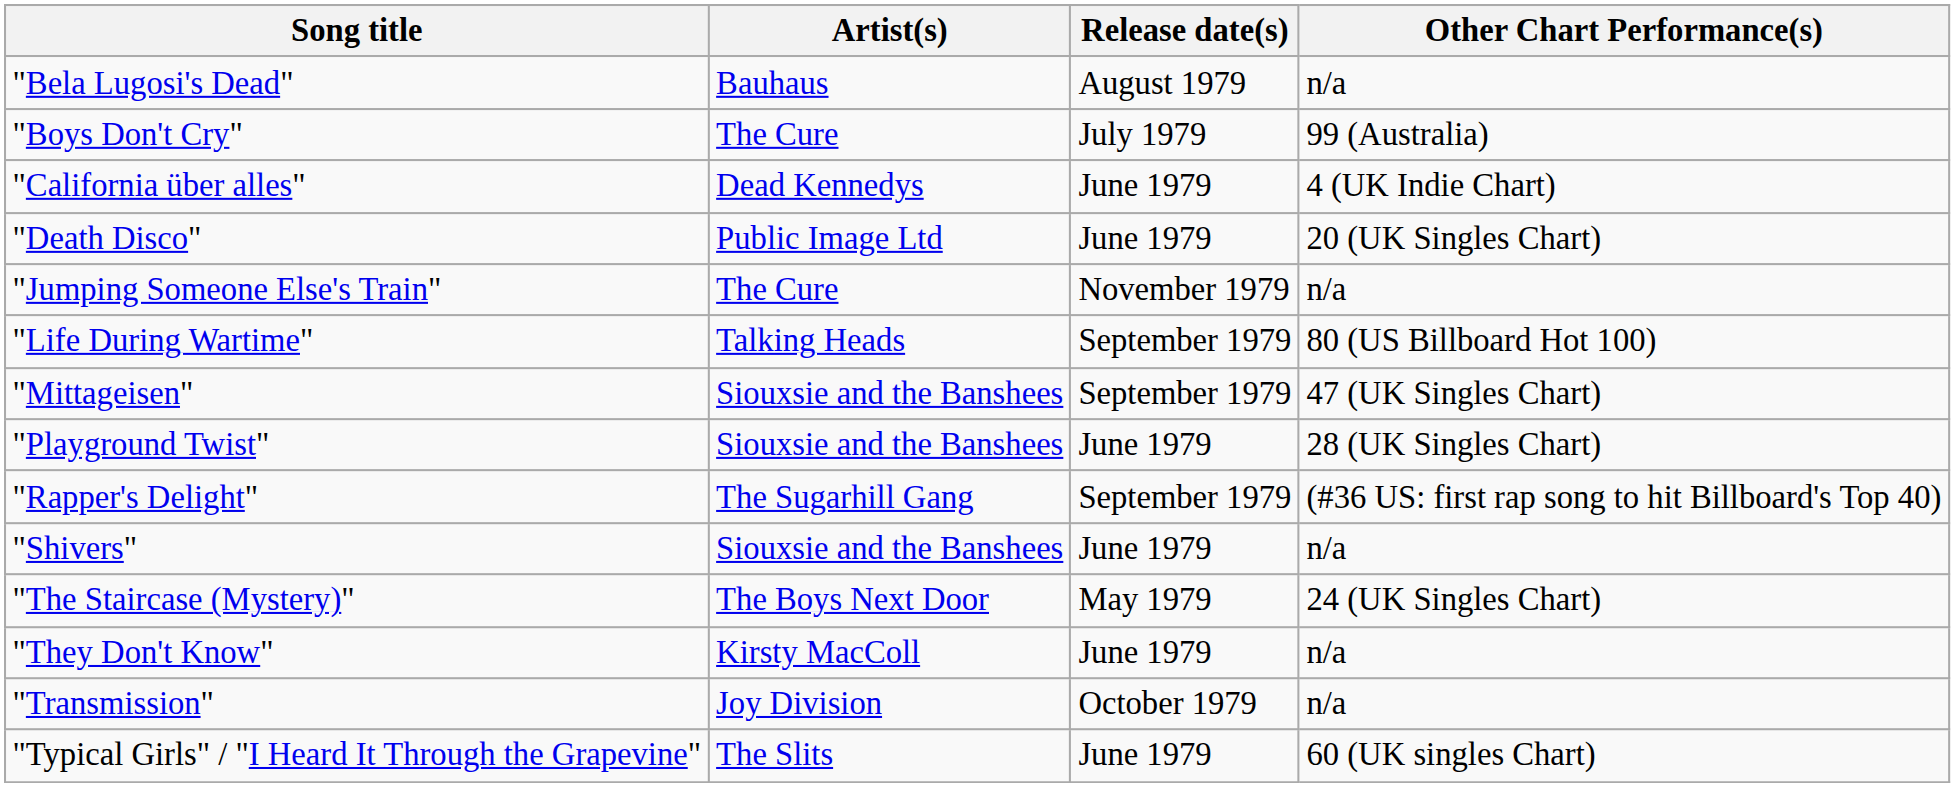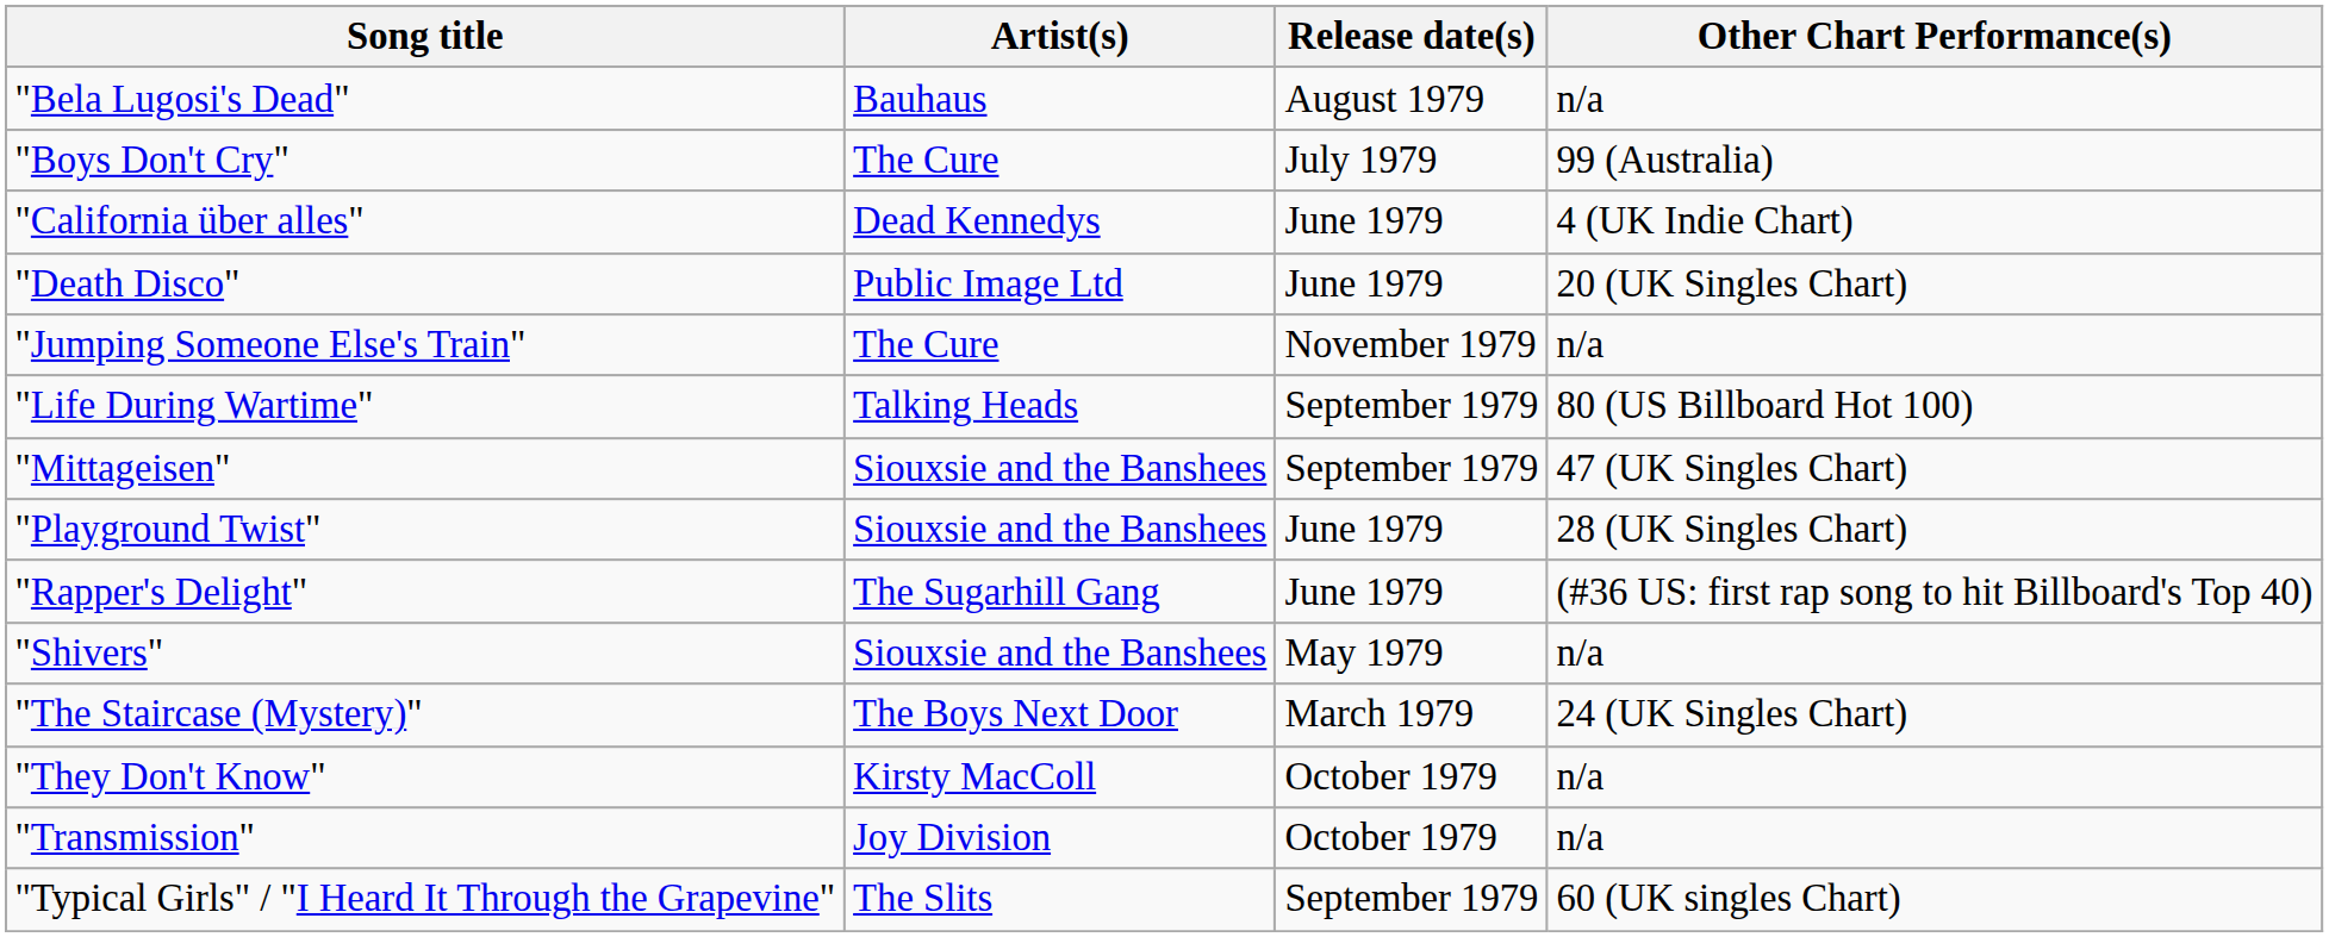"Rapper's Delight" | Release date(s): September 1979 -> June 1979
"Shivers" | Release date(s): June 1979 -> May 1979
"The Staircase (Mystery)" | Release date(s): May 1979 -> March 1979
"They Don't Know" | Release date(s): June 1979 -> October 1979
"Typical Girls" / "I Heard It Through the Grapevine" | Release date(s): June 1979 -> September 1979
